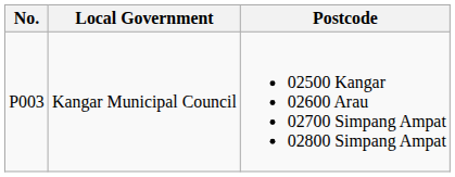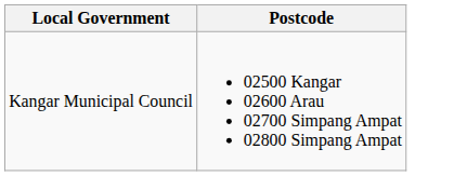- column: No. | P003
